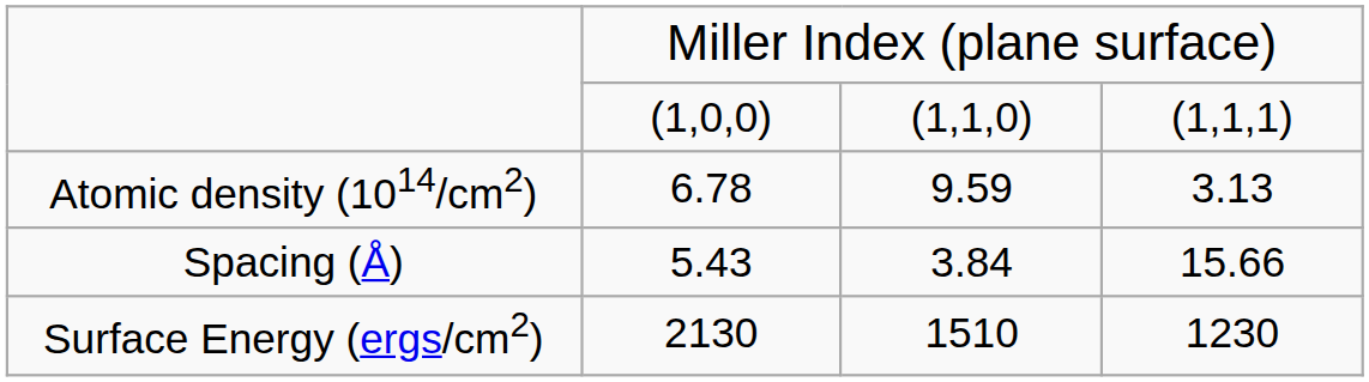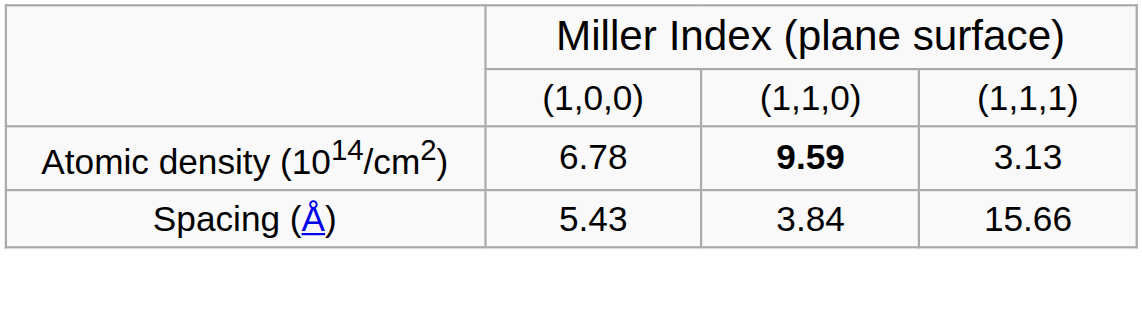Atomic density (1014/cm2) | column 3: normal -> bold
- row: Surface Energy (ergs/cm2) | 2130 | 1510 | 1230
